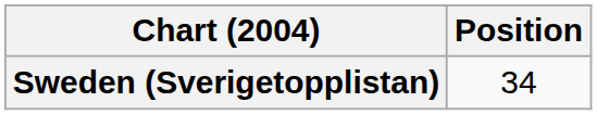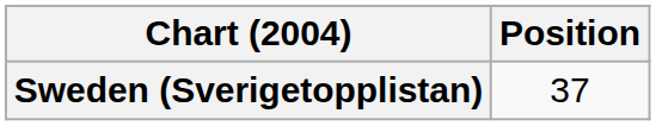Sweden (Sverigetopplistan) | Position: 34 -> 37
